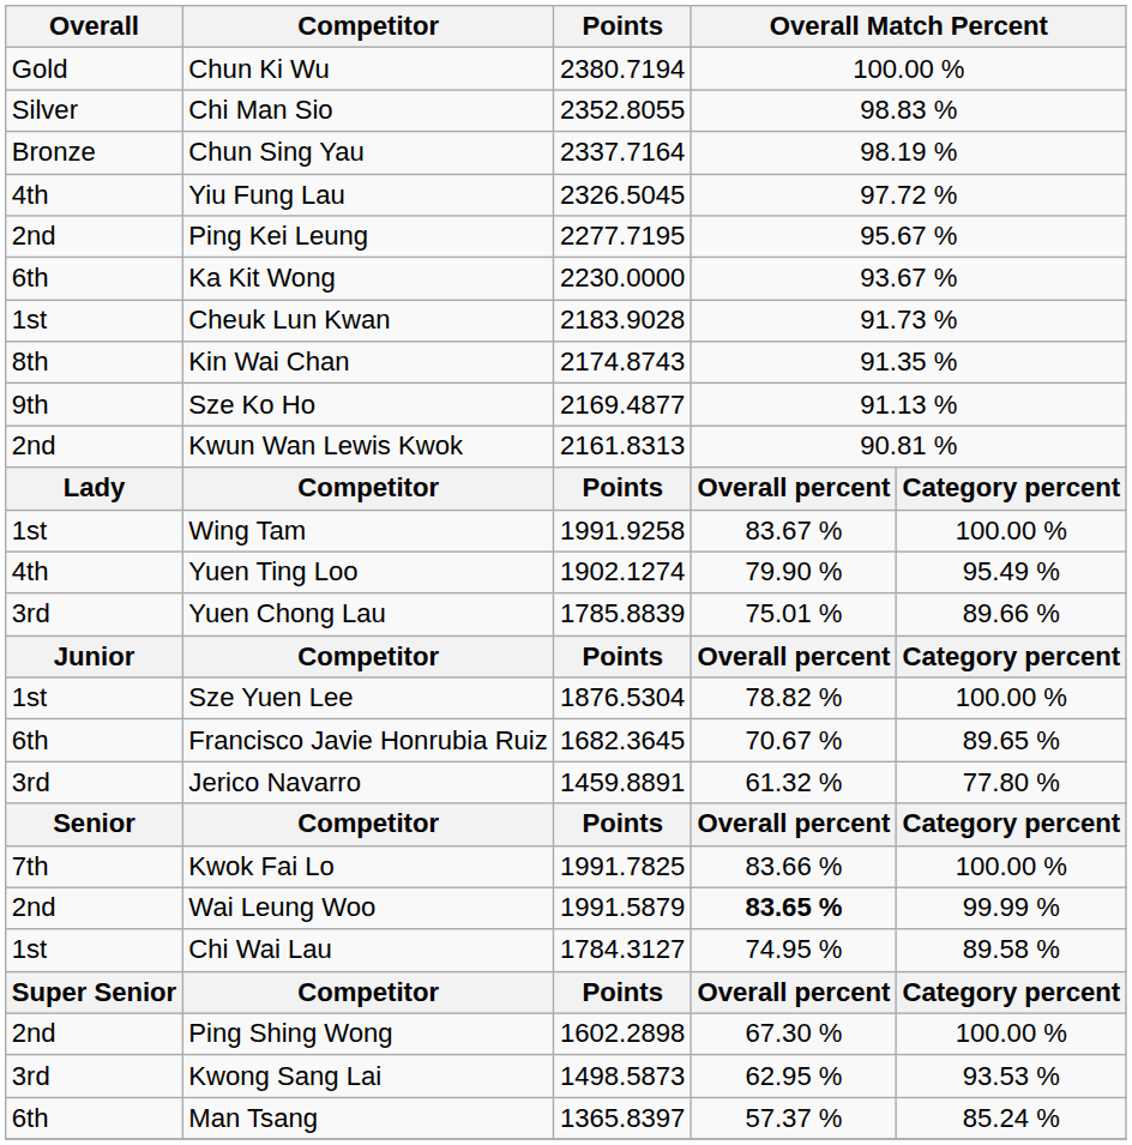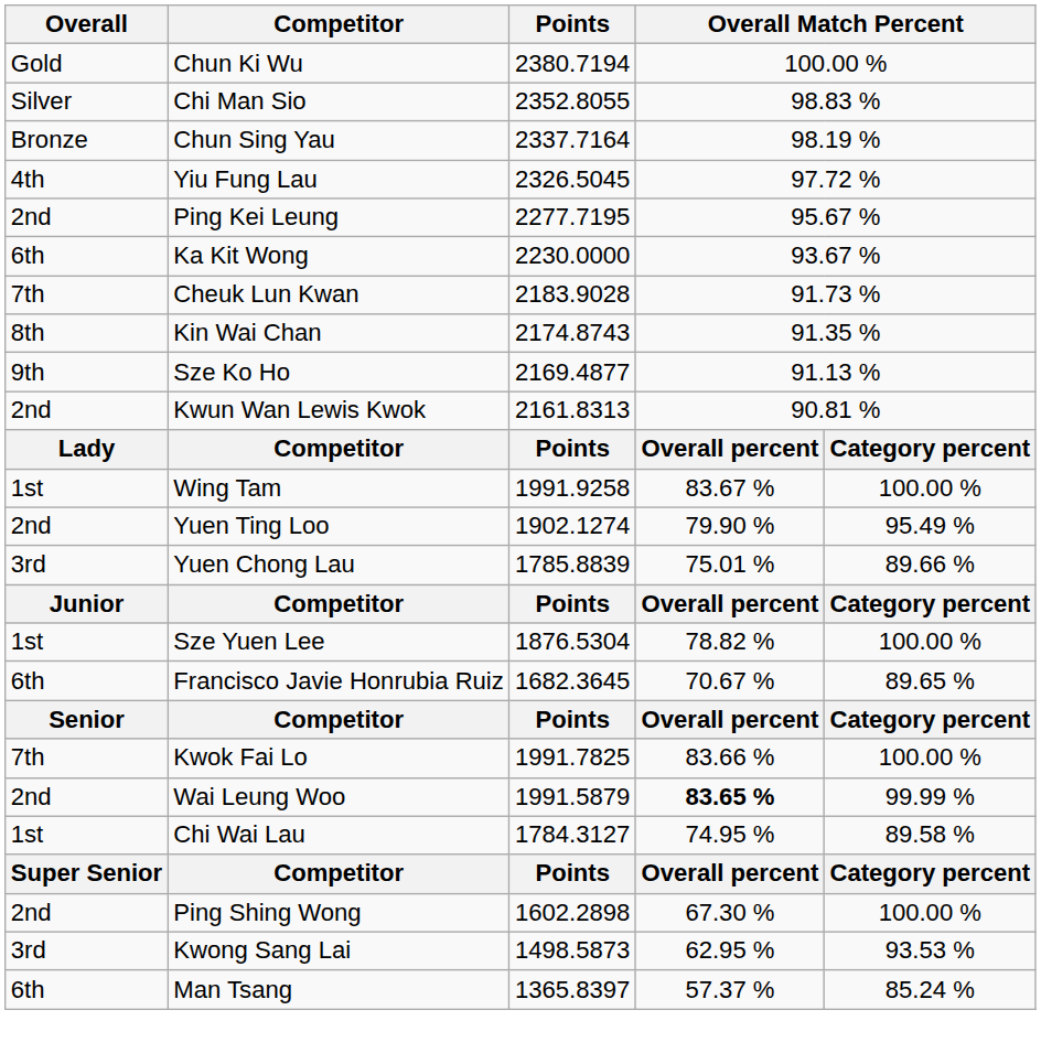Cheuk Lun Kwan | Overall: 1st -> 7th
Yuen Ting Loo | Overall: 4th -> 2nd
- row: 3rd | Jerico Navarro | 1459.8891 | 61.32 % | 77.80 %
